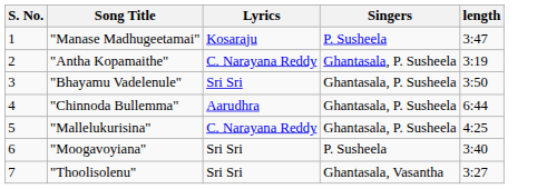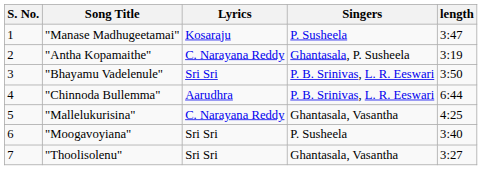"Bhayamu Vadelenule" | Singers: Ghantasala, P. Susheela -> P. B. Srinivas, L. R. Eeswari
"Chinnoda Bullemma" | Singers: Ghantasala, P. Susheela -> P. B. Srinivas, L. R. Eeswari
"Mallelukurisina" | Singers: Ghantasala, P. Susheela -> Ghantasala, Vasantha
